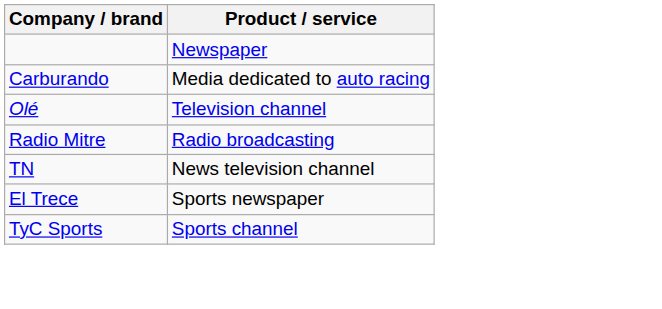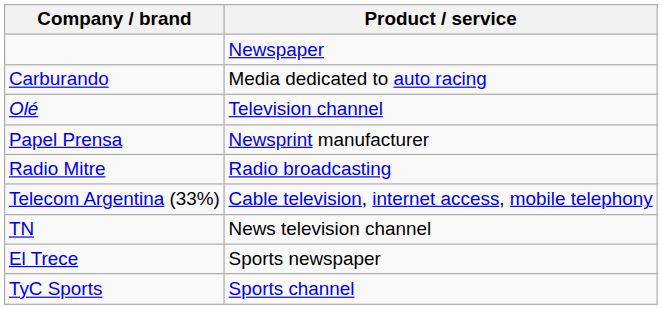+ row: Papel Prensa | Newsprint manufacturer
+ row: Telecom Argentina (33%) | Cable television, internet access, mobile telephony
